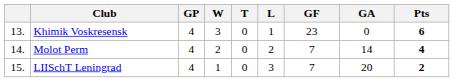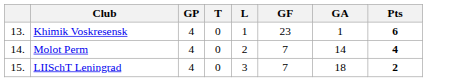- column: W | 3 | 2 | 1
Khimik Voskresensk | GA: 0 -> 1
LIISchT Leningrad | GA: 20 -> 18
